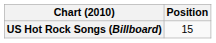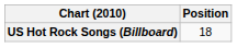US Hot Rock Songs (Billboard) | Position: 15 -> 18
